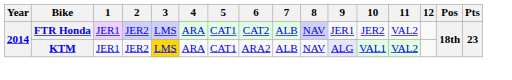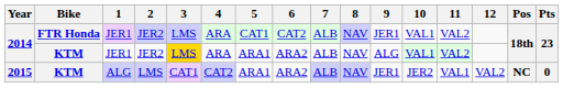2014 / FTR Honda | 10: JER2 -> VAL1
2014 / KTM | 5: CAT1 -> ARA1
2014 / KTM | 9: lavender background -> no background
+ row: 2015 | KTM | ALG | LMS | CAT1 | CAT2 | ARA1 | ARA2 | ALB | NAV | JER1 | JER2 | VAL1 | VAL2 | NC | 0
